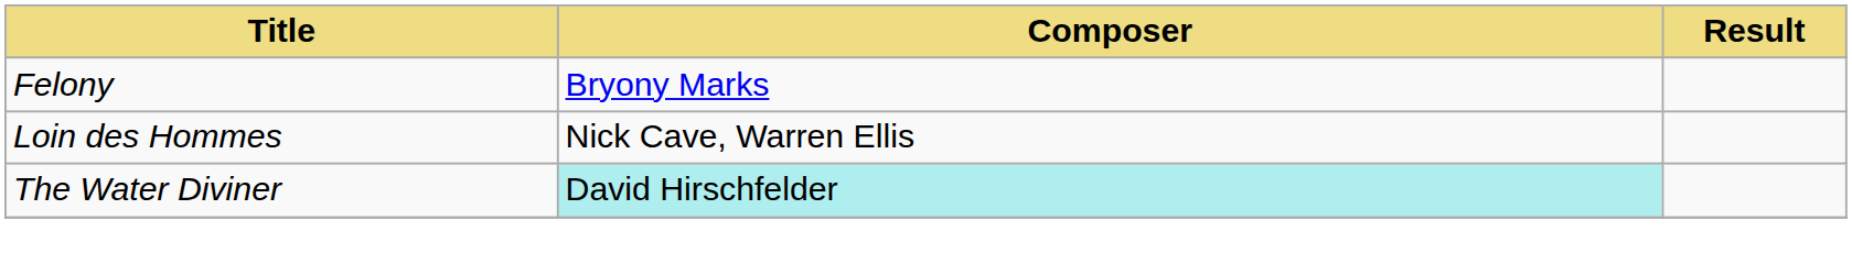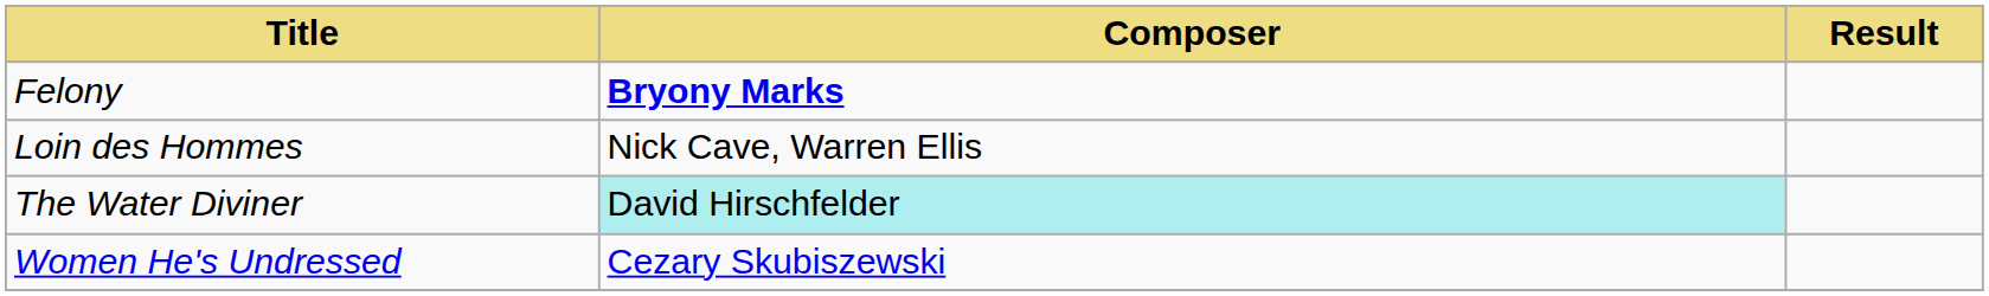Felony | Composer: normal -> bold
+ row: Women He's Undressed | Cezary Skubiszewski
